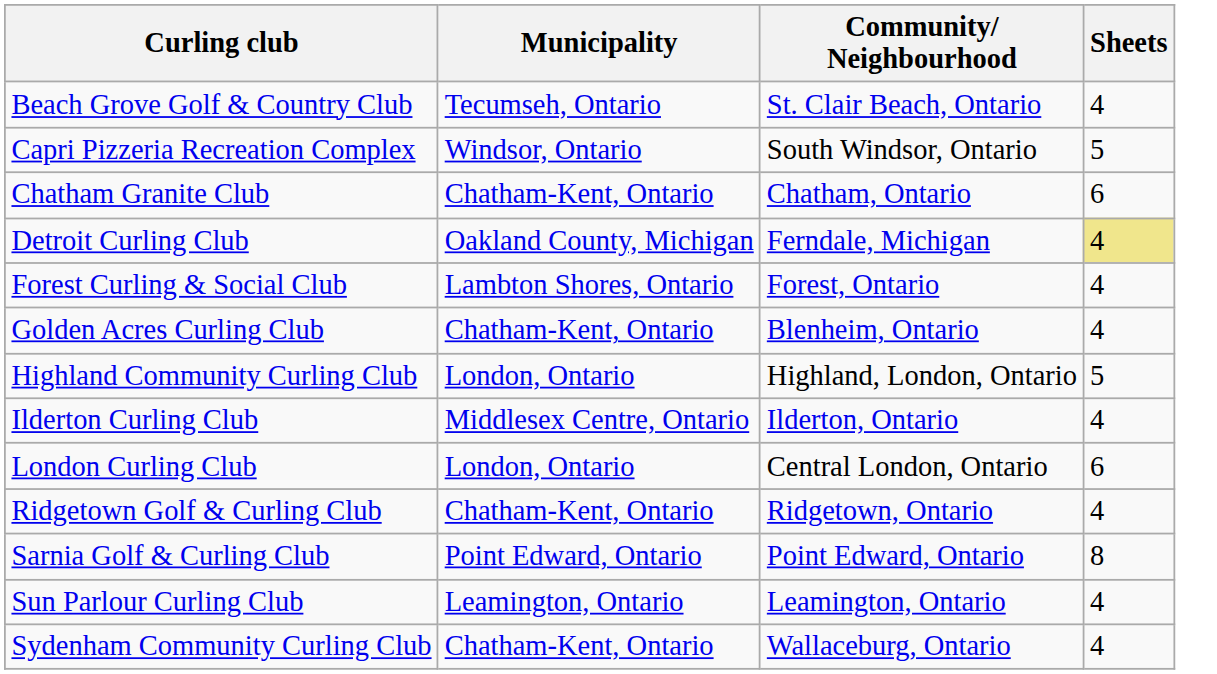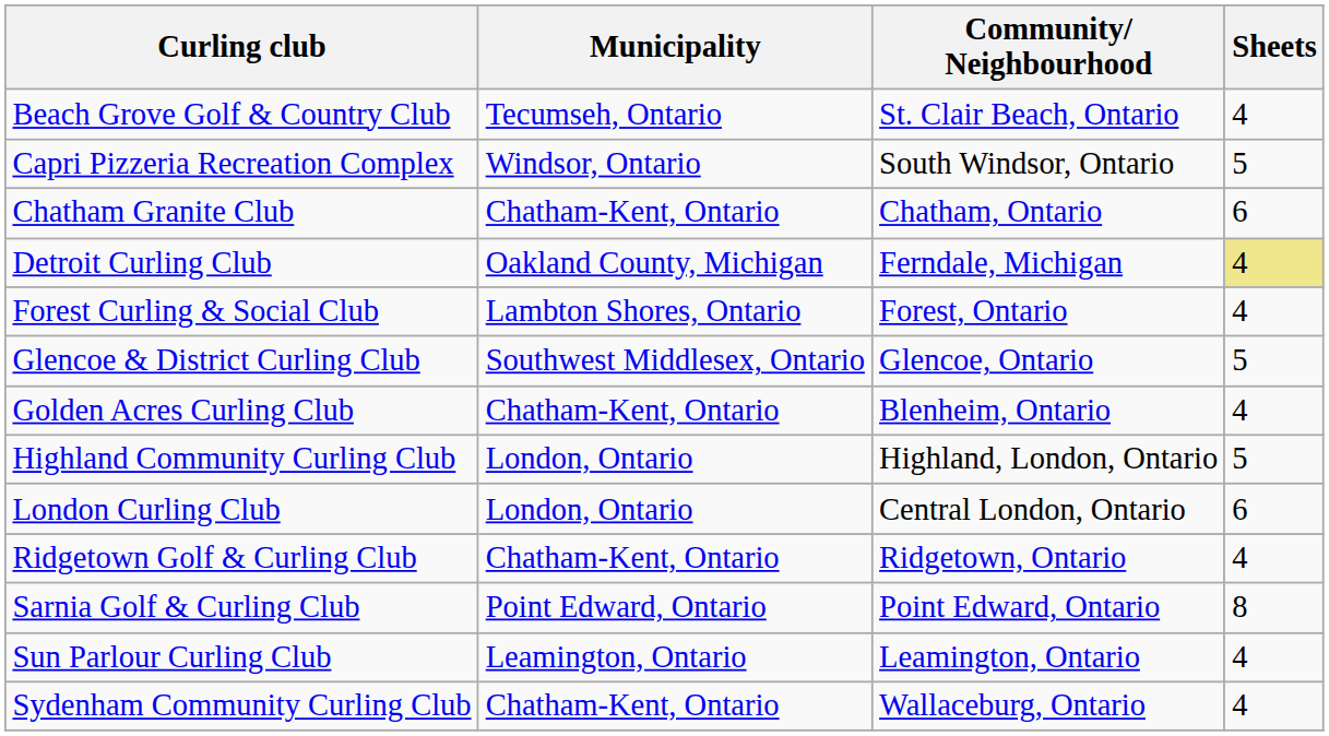+ row: Glencoe & District Curling Club | Southwest Middlesex, Ontario | Glencoe, Ontario | 5
- row: Ilderton Curling Club | Middlesex Centre, Ontario | Ilderton, Ontario | 4
